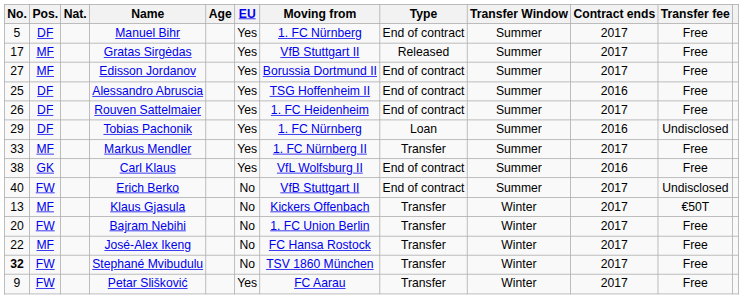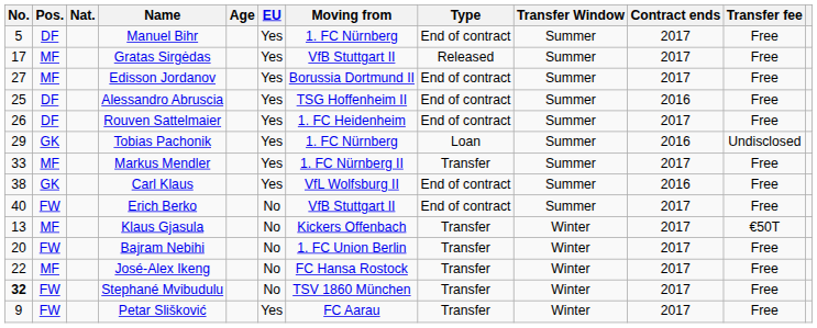Tobias Pachonik | Pos.: DF -> GK
Erich Berko | Transfer fee: Undisclosed -> Free
